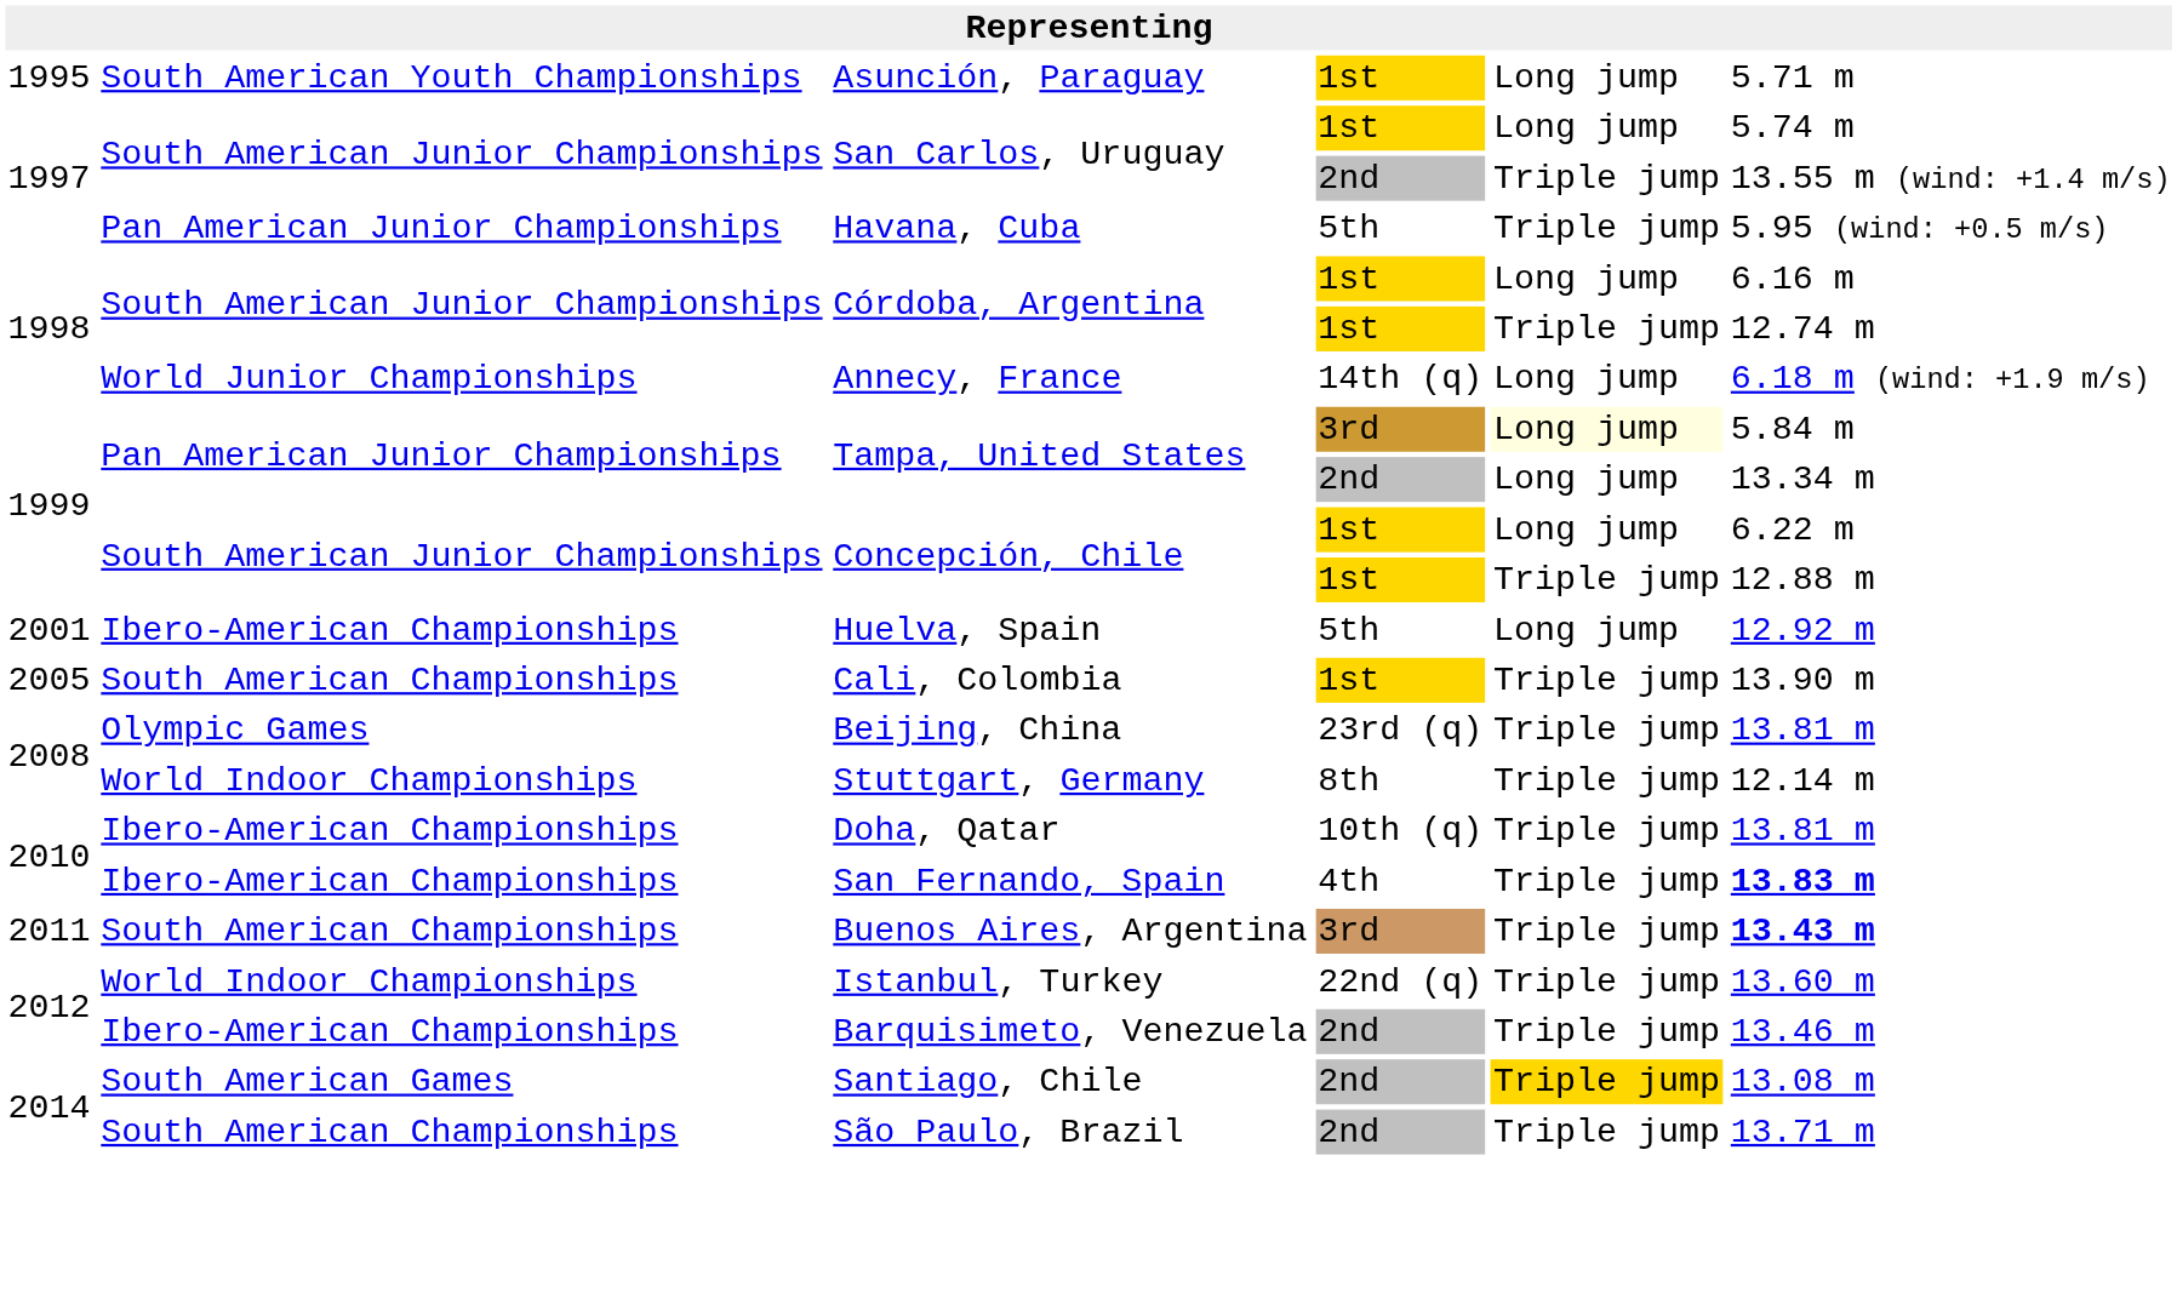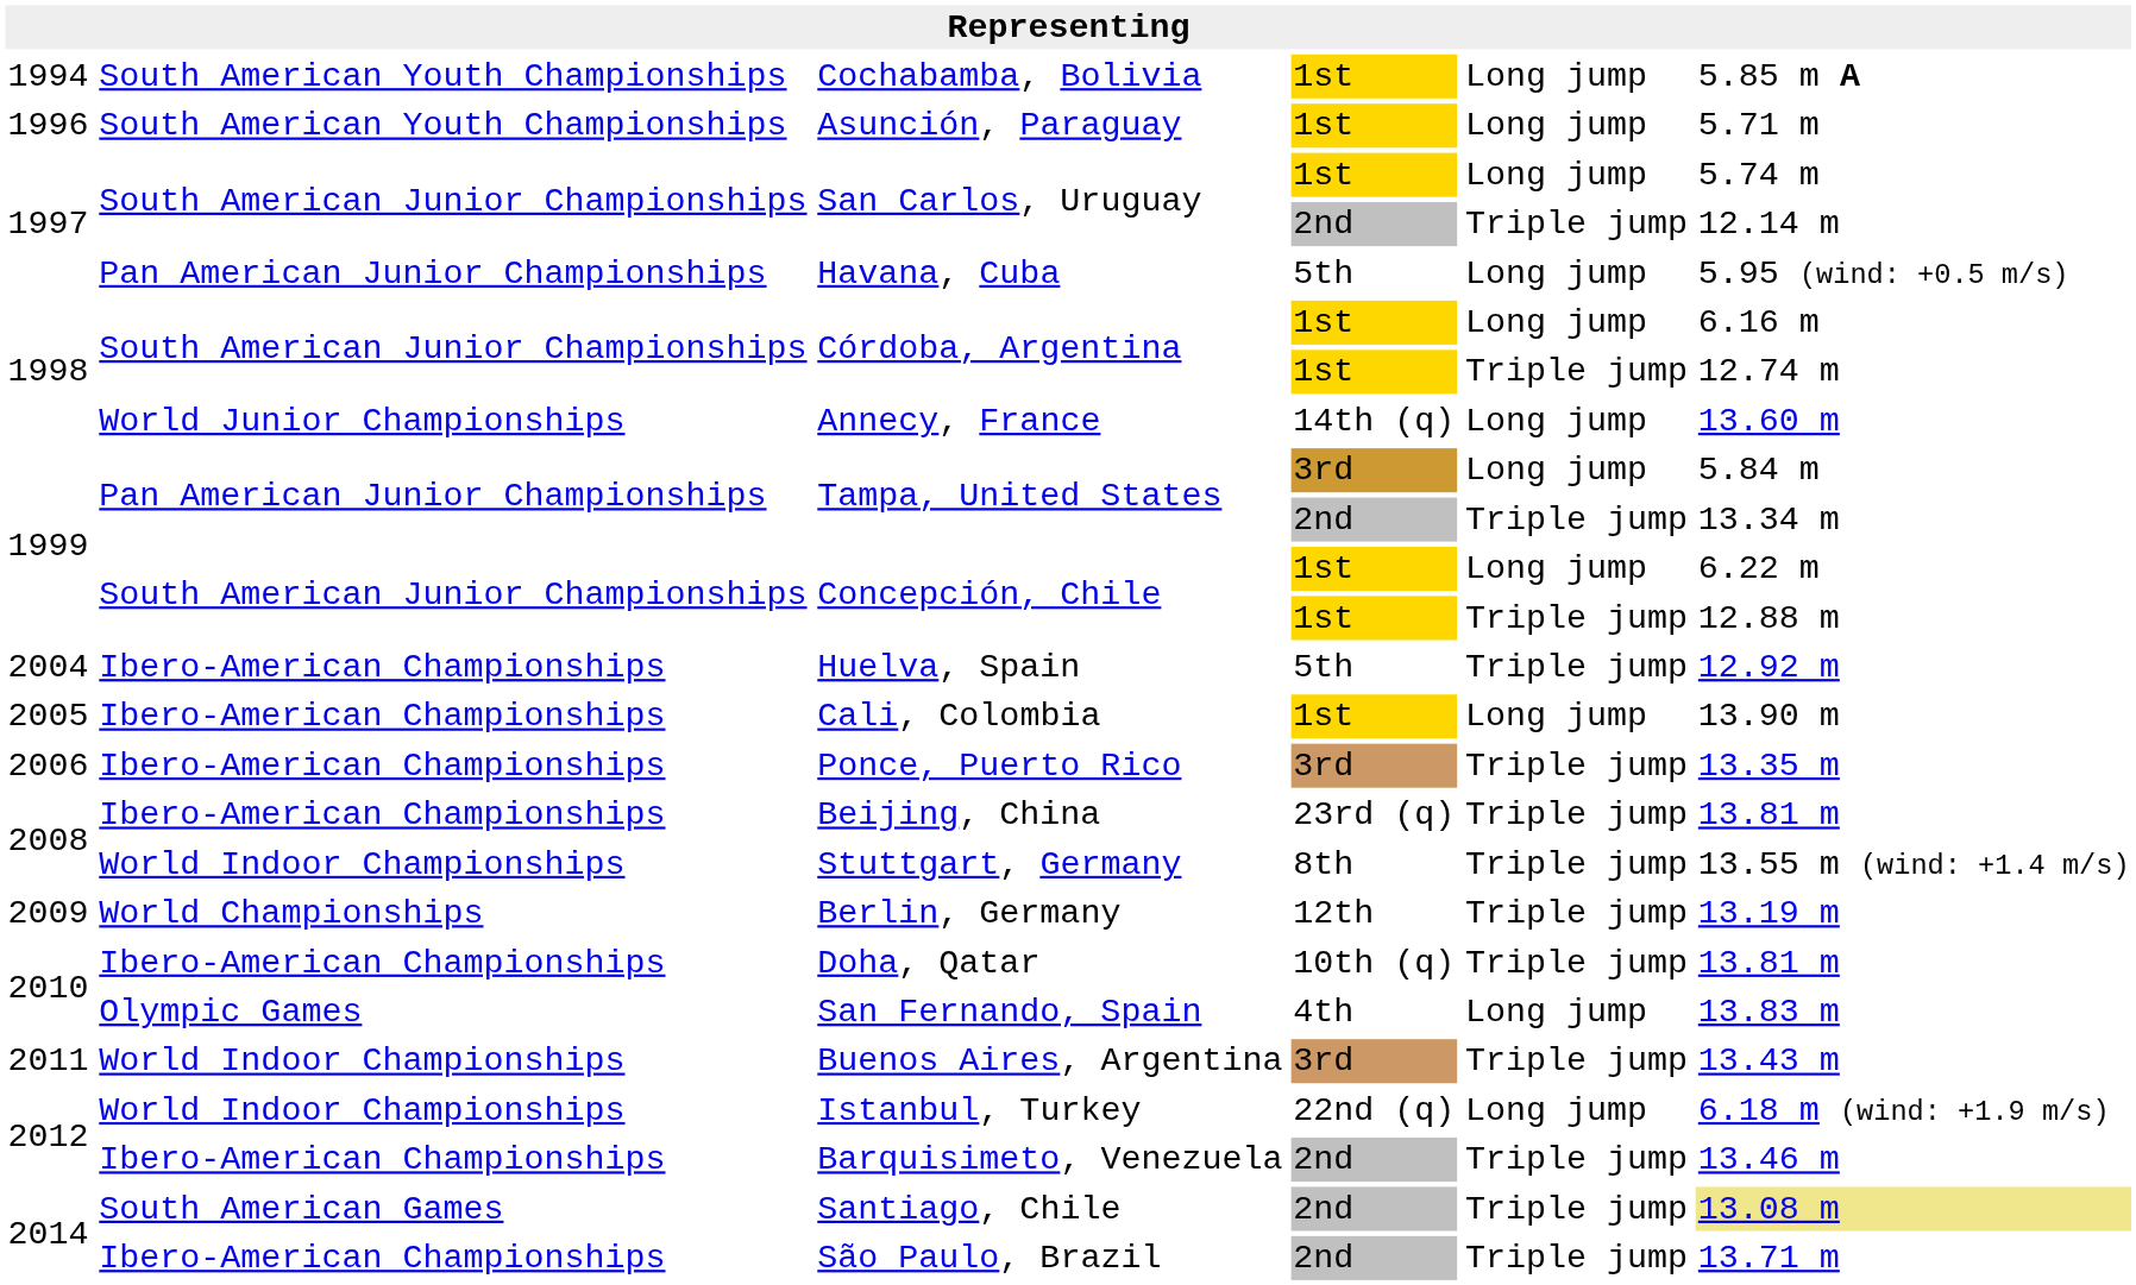+ row: 1994 | South American Youth Championships | Cochabamba, Bolivia | 1st | Long jump | 5.85 m A
Asunción, Paraguay | column 1: 1995 -> 1996
San Carlos, Uruguay / 2nd | column 6: 13.55 m (wind: +1.4 m/s) -> 12.14 m
Havana, Cuba | column 5: Triple jump -> Long jump
Annecy, France | column 6: 6.18 m (wind: +1.9 m/s) -> 13.60 m
Tampa, United States / 3rd | column 5: lightyellow background -> no background
Tampa, United States / 2nd | column 5: Long jump -> Triple jump
Huelva, Spain | column 1: 2001 -> 2004
Huelva, Spain | column 5: Long jump -> Triple jump
Cali, Colombia | column 2: South American Championships -> Ibero-American Championships
Cali, Colombia | column 5: Triple jump -> Long jump
+ row: 2006 | Ibero-American Championships | Ponce, Puerto Rico | 3rd | Triple jump | 13.35 m
Beijing, China | column 2: Olympic Games -> Ibero-American Championships
Stuttgart, Germany | column 6: 12.14 m -> 13.55 m (wind: +1.4 m/s)
+ row: 2009 | World Championships | Berlin, Germany | 12th | Triple jump | 13.19 m
San Fernando, Spain | column 2: Ibero-American Championships -> Olympic Games
San Fernando, Spain | column 5: Triple jump -> Long jump
San Fernando, Spain | column 6: bold -> normal
Buenos Aires, Argentina | column 2: South American Championships -> World Indoor Championships
Buenos Aires, Argentina | column 6: bold -> normal
Istanbul, Turkey | column 5: Triple jump -> Long jump
Istanbul, Turkey | column 6: 13.60 m -> 6.18 m (wind: +1.9 m/s)
Santiago, Chile | column 5: gold background -> no background
Santiago, Chile | column 6: no background -> khaki background
São Paulo, Brazil | column 2: South American Championships -> Ibero-American Championships
